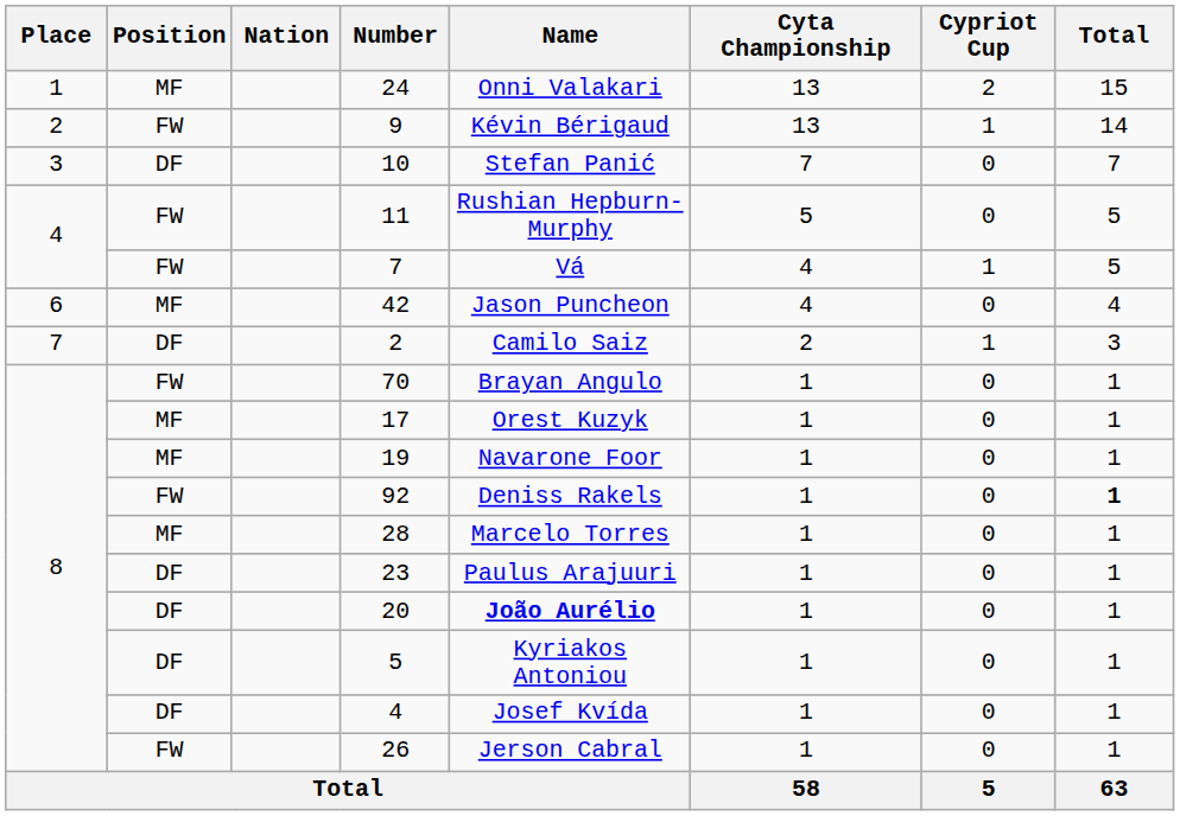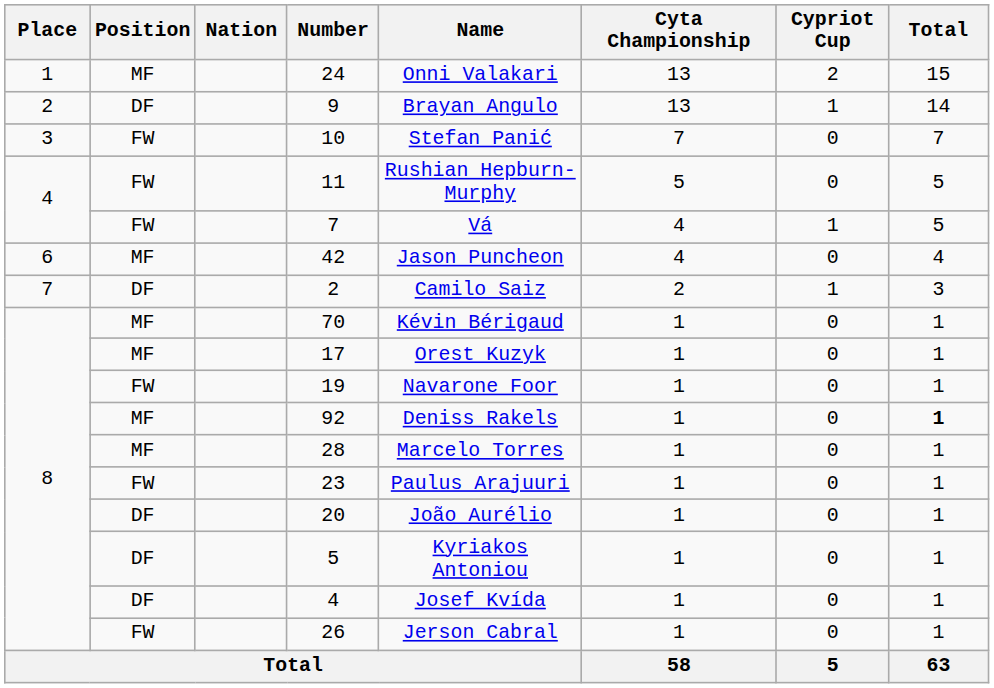9 | Position: FW -> DF
9 | Name: Kévin Bérigaud -> Brayan Angulo
10 | Position: DF -> FW
70 | Position: FW -> MF
70 | Name: Brayan Angulo -> Kévin Bérigaud
19 | Position: MF -> FW
92 | Position: FW -> MF
23 | Position: DF -> FW
20 | Name: bold -> normal
